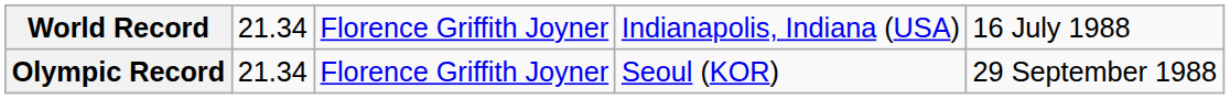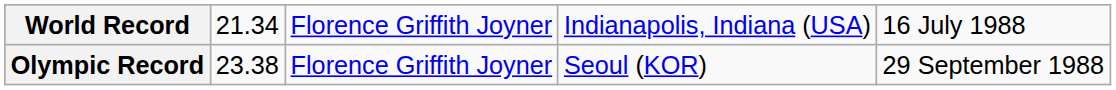Olympic Record | column 2: 21.34 -> 23.38
